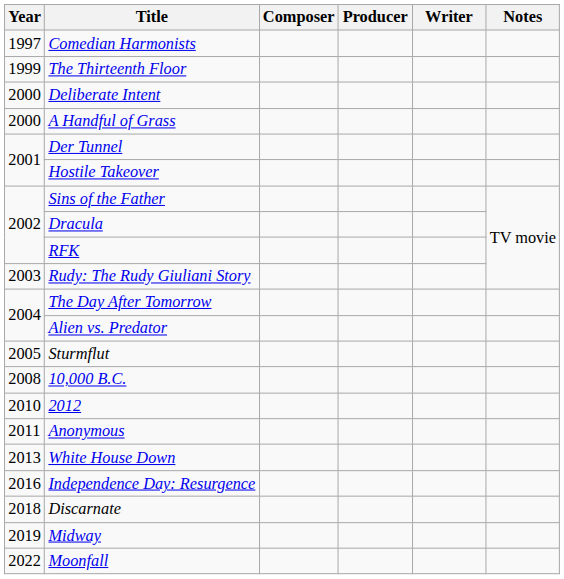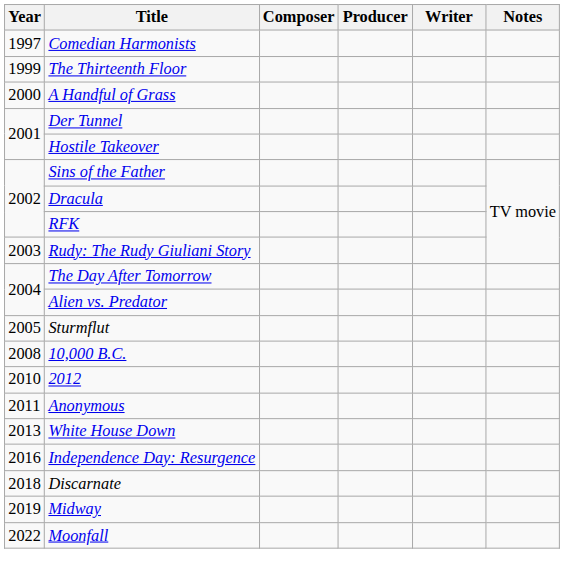- row: 2000 | Deliberate Intent
